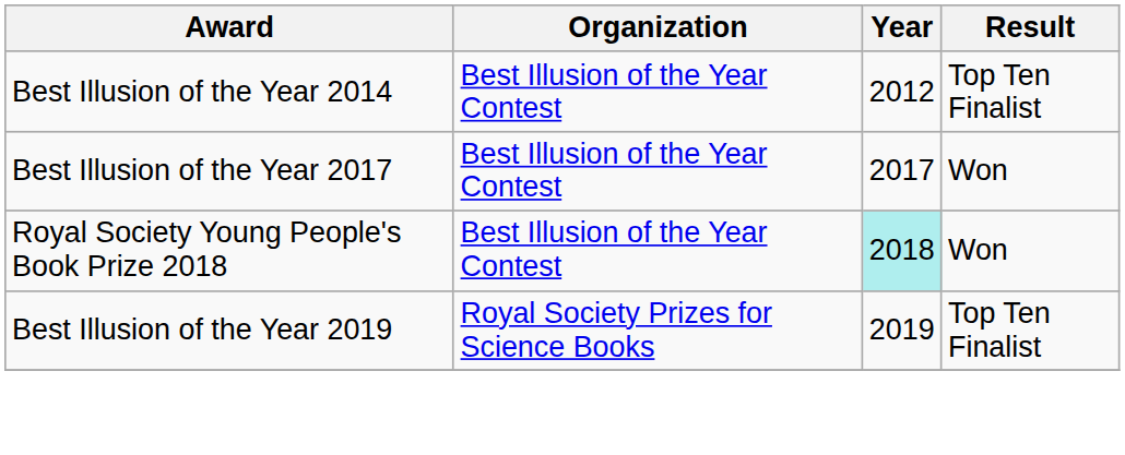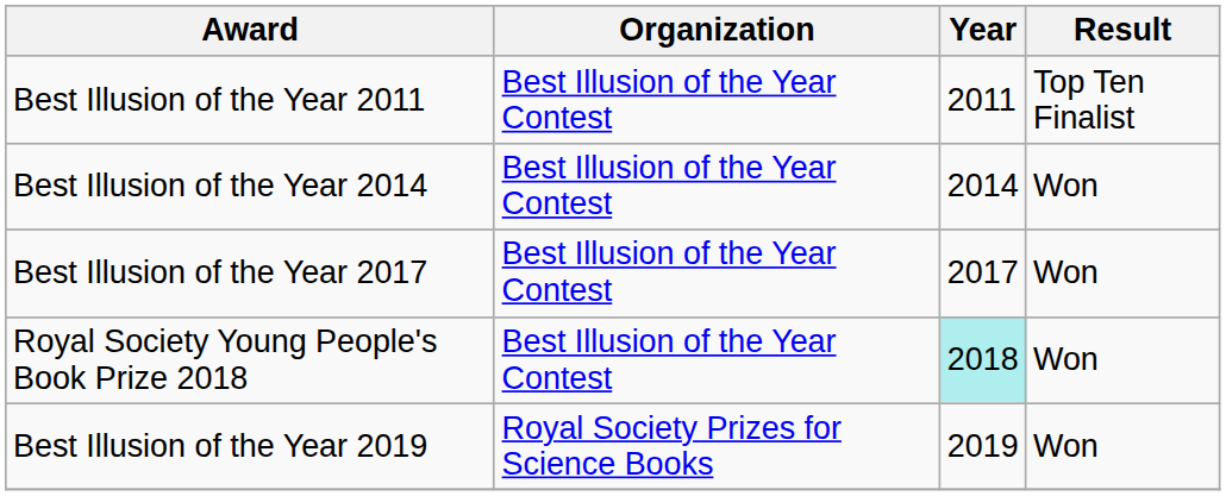+ row: Best Illusion of the Year 2011 | Best Illusion of the Year Contest | 2011 | Top Ten Finalist
Best Illusion of the Year 2014 | Year: 2012 -> 2014
Best Illusion of the Year 2014 | Result: Top Ten Finalist -> Won
Best Illusion of the Year 2019 | Result: Top Ten Finalist -> Won
